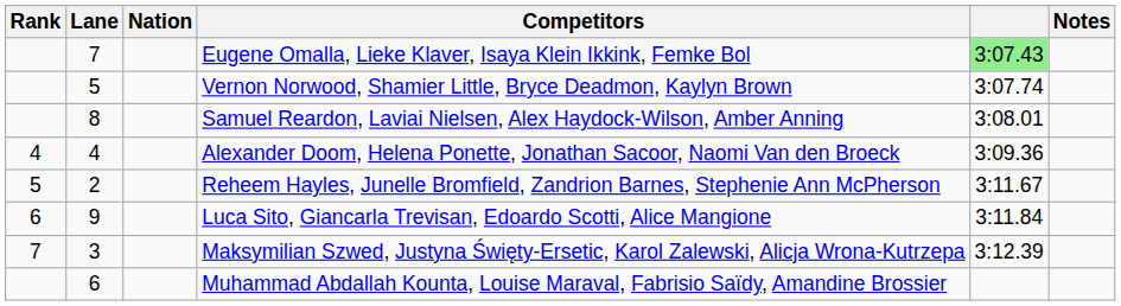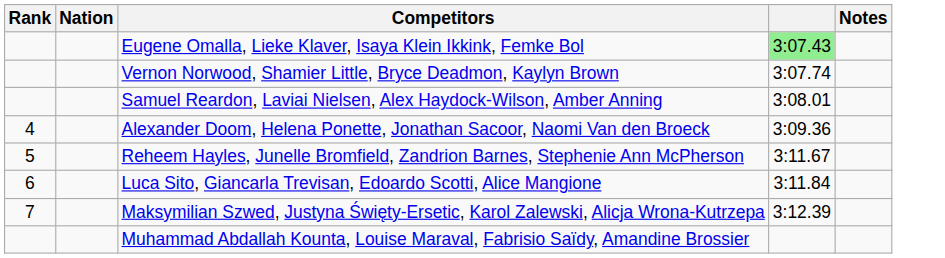- column: Lane | 7 | 5 | 8 | 4 | 2 | 9 | 3 | 6
